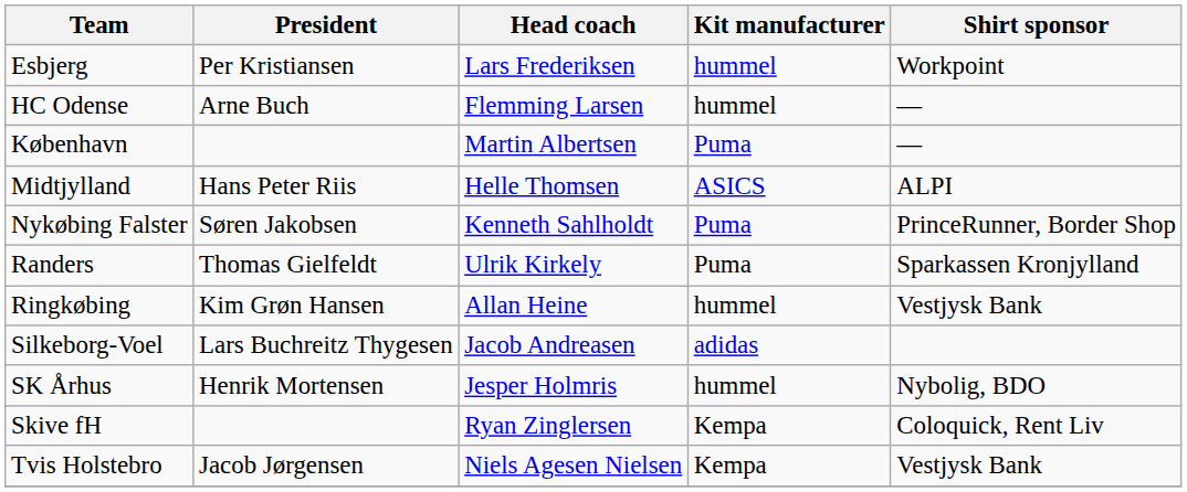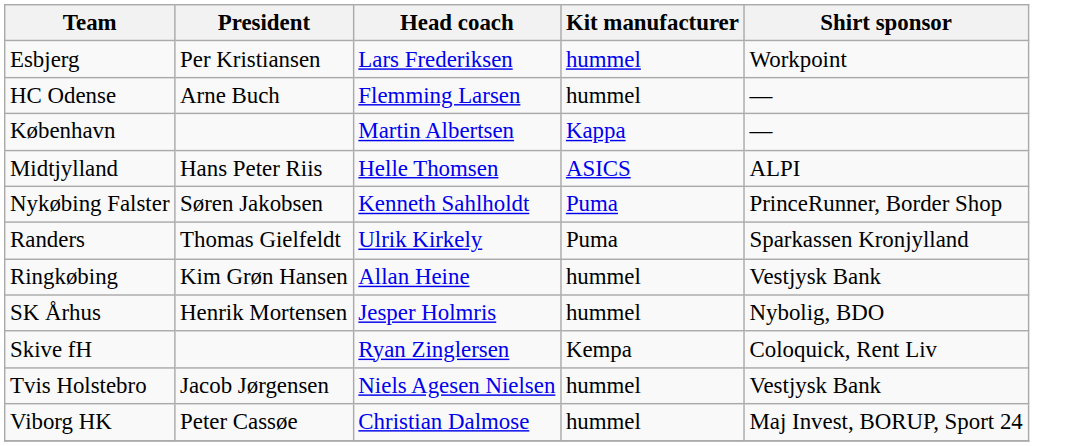København | Kit manufacturer: Puma -> Kappa
- row: Silkeborg-Voel | Lars Buchreitz Thygesen | Jacob Andreasen | adidas
Tvis Holstebro | Kit manufacturer: Kempa -> hummel
+ row: Viborg HK | Peter Cassøe | Christian Dalmose | hummel | Maj Invest, BORUP, Sport 24
